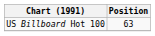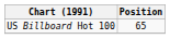US Billboard Hot 100 | Position: 63 -> 65
